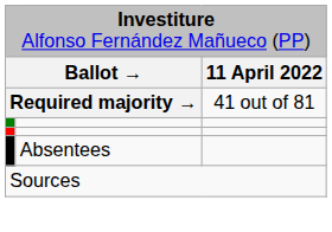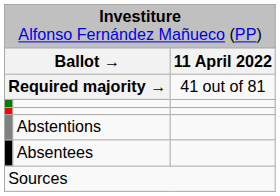+ row: Abstentions
